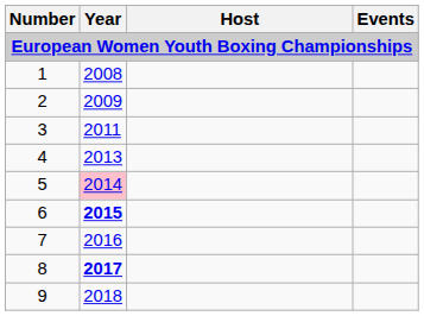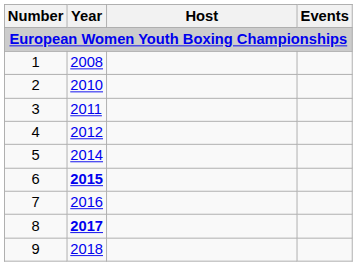2 | Year: 2009 -> 2010
4 | Year: 2013 -> 2012
5 | Year: pink background -> no background
